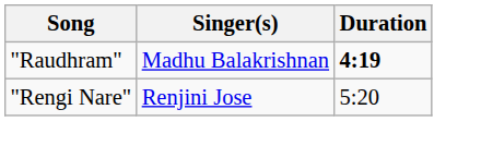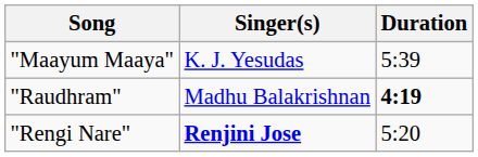+ row: "Maayum Maaya" | K. J. Yesudas | 5:39
"Rengi Nare" | Singer(s): normal -> bold
